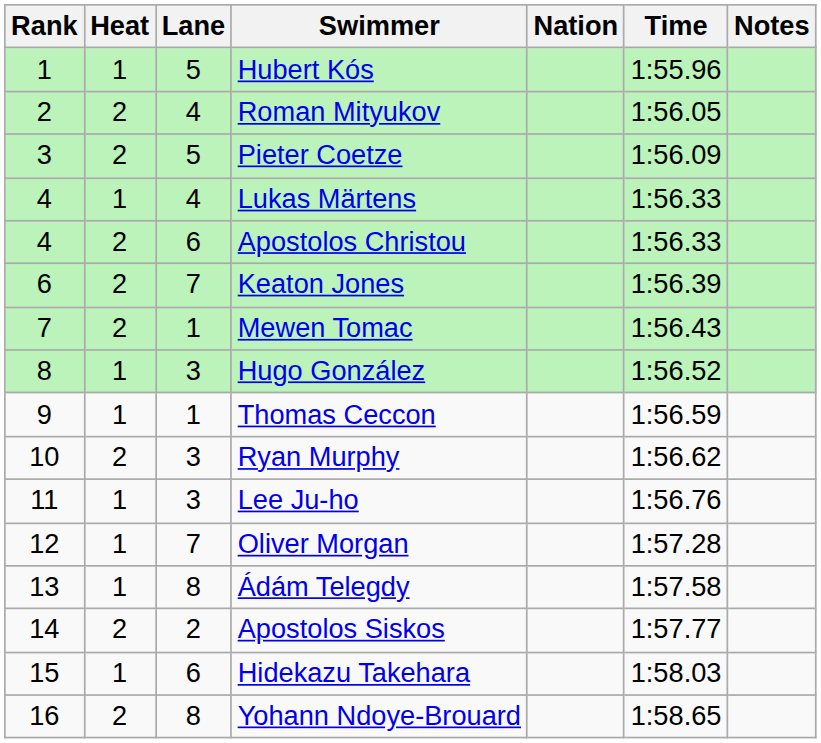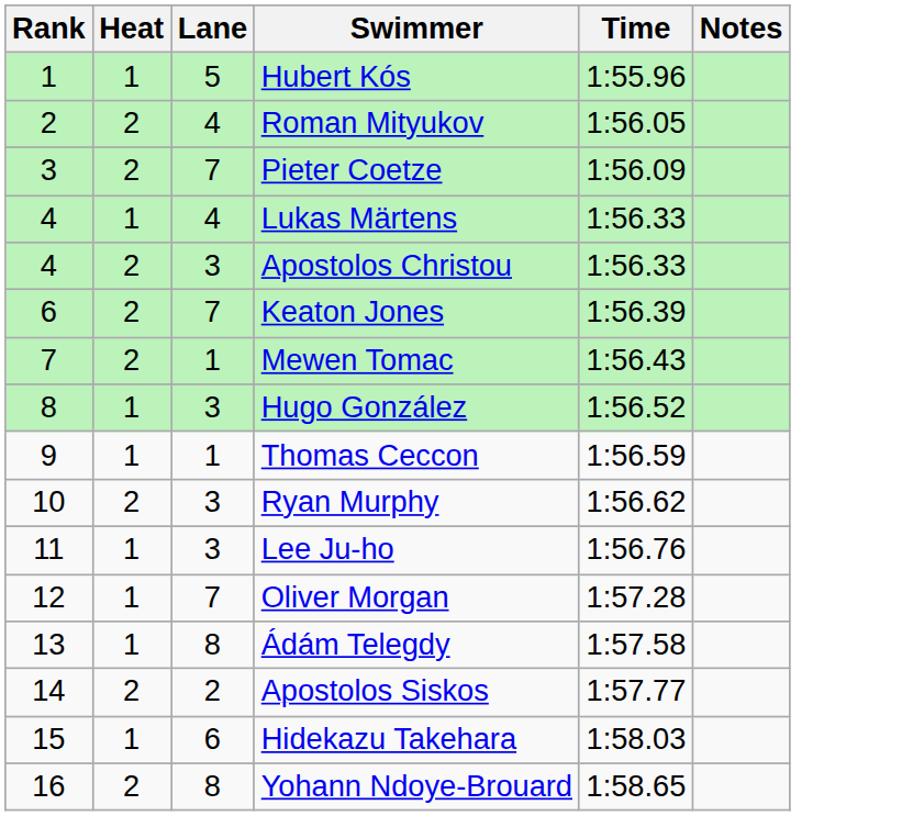- column: Nation
Pieter Coetze | Lane: 5 -> 7
Apostolos Christou | Lane: 6 -> 3
